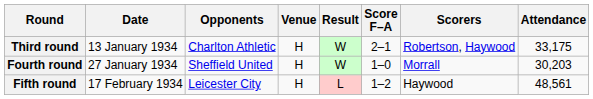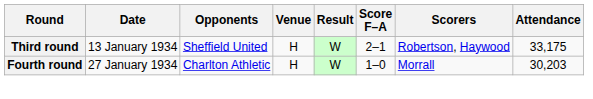Third round | Opponents: Charlton Athletic -> Sheffield United
Fourth round | Opponents: Sheffield United -> Charlton Athletic
- row: Fifth round | 17 February 1934 | Leicester City | H | L | 1–2 | Haywood | 48,561
